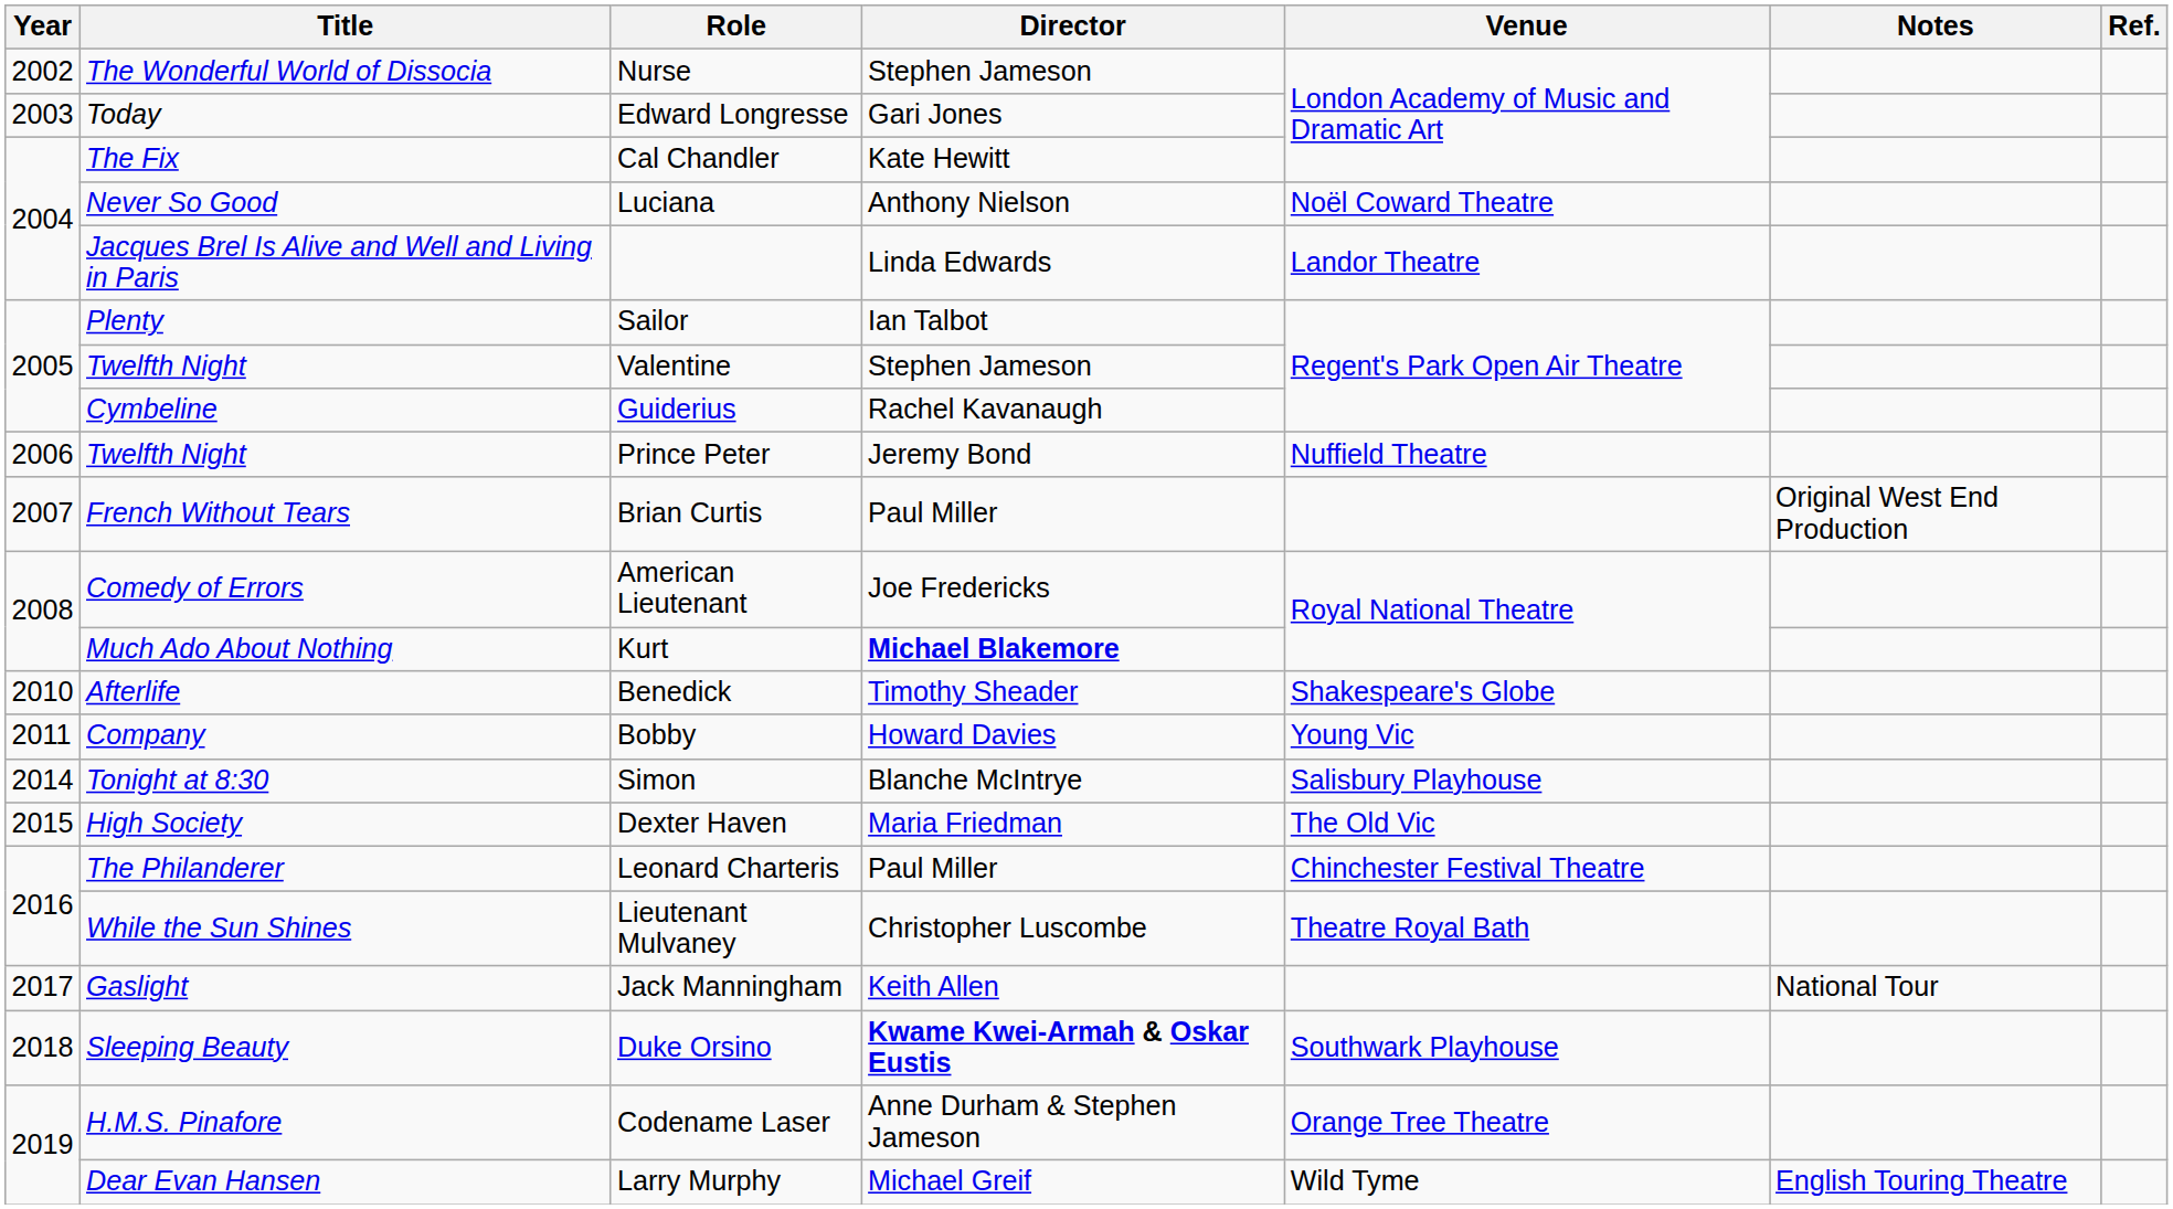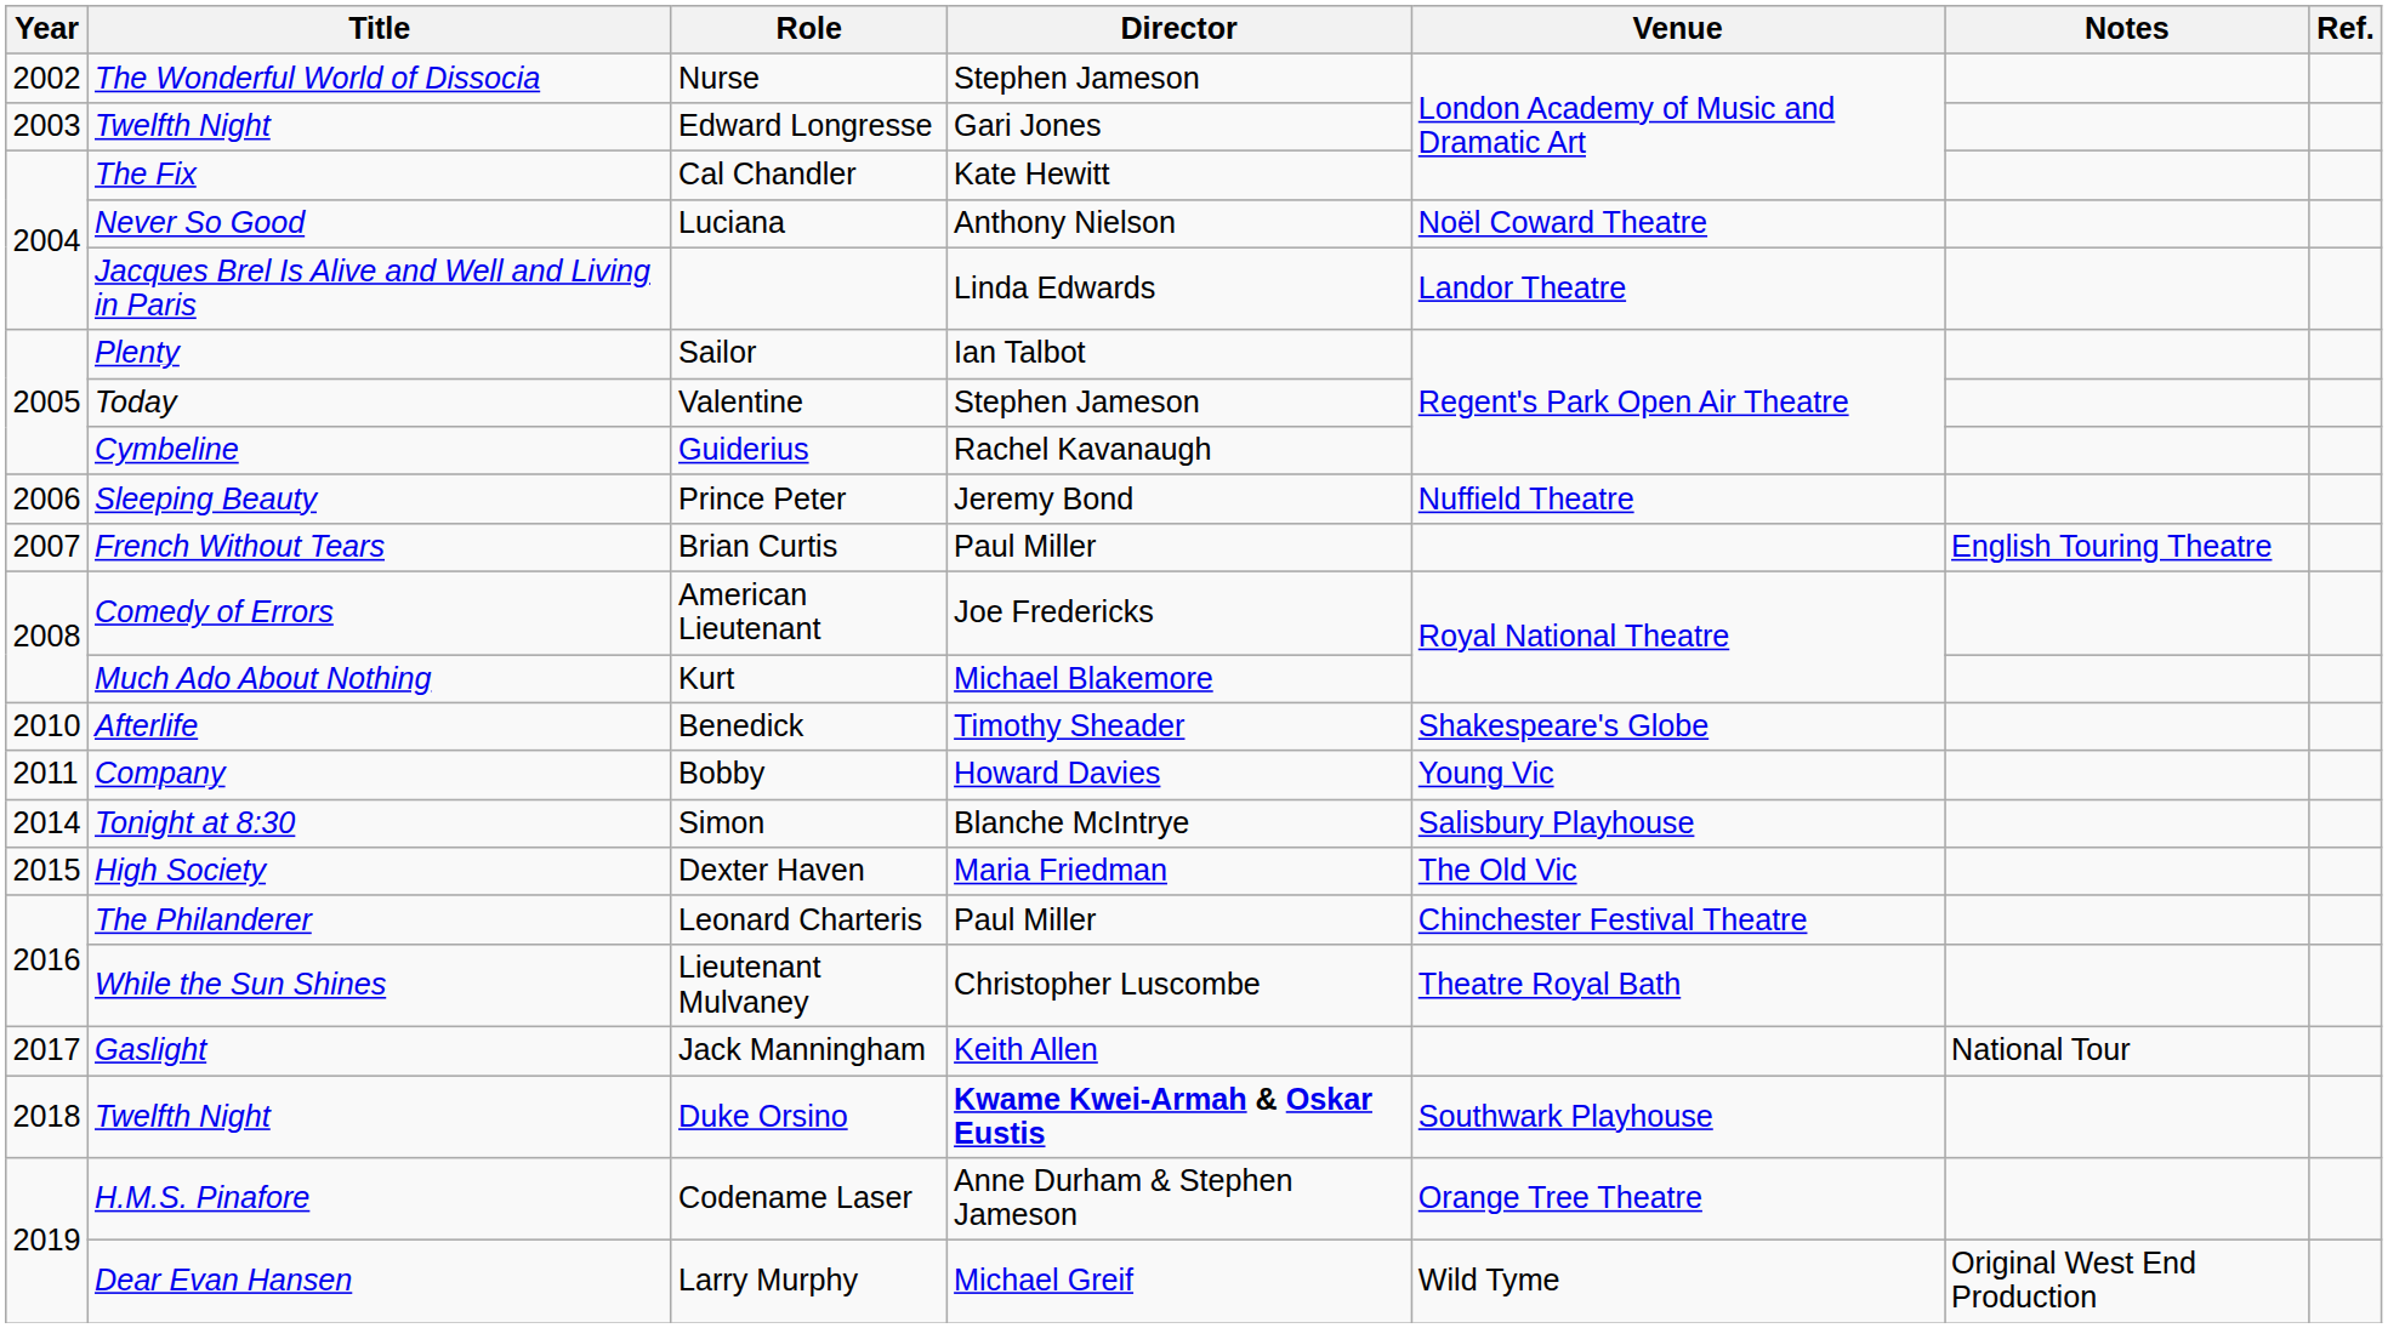Edward Longresse | Title: Today -> Twelfth Night
Valentine | Title: Twelfth Night -> Today
Prince Peter | Title: Twelfth Night -> Sleeping Beauty
Brian Curtis | Notes: Original West End Production -> English Touring Theatre
Kurt | Director: bold -> normal
Duke Orsino | Title: Sleeping Beauty -> Twelfth Night
Larry Murphy | Notes: English Touring Theatre -> Original West End Production
